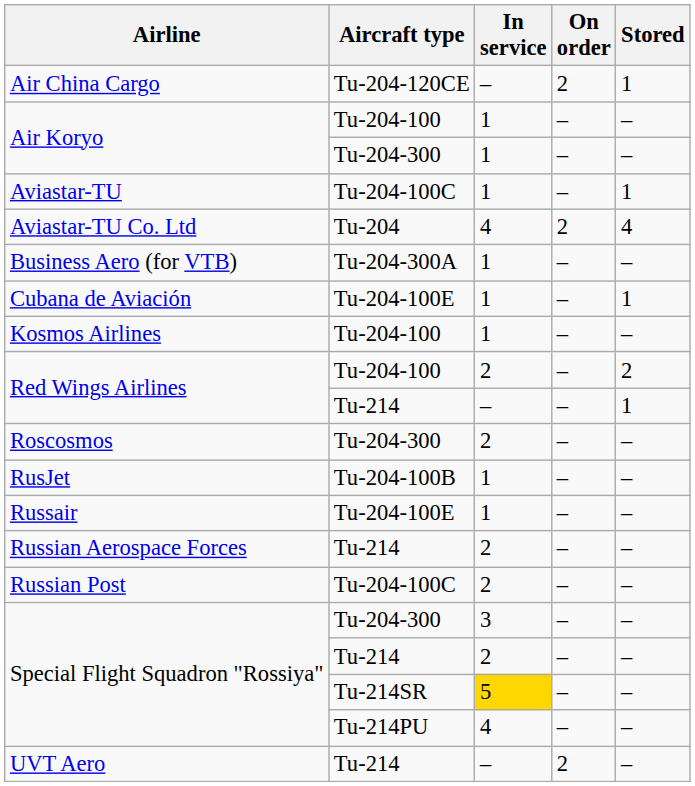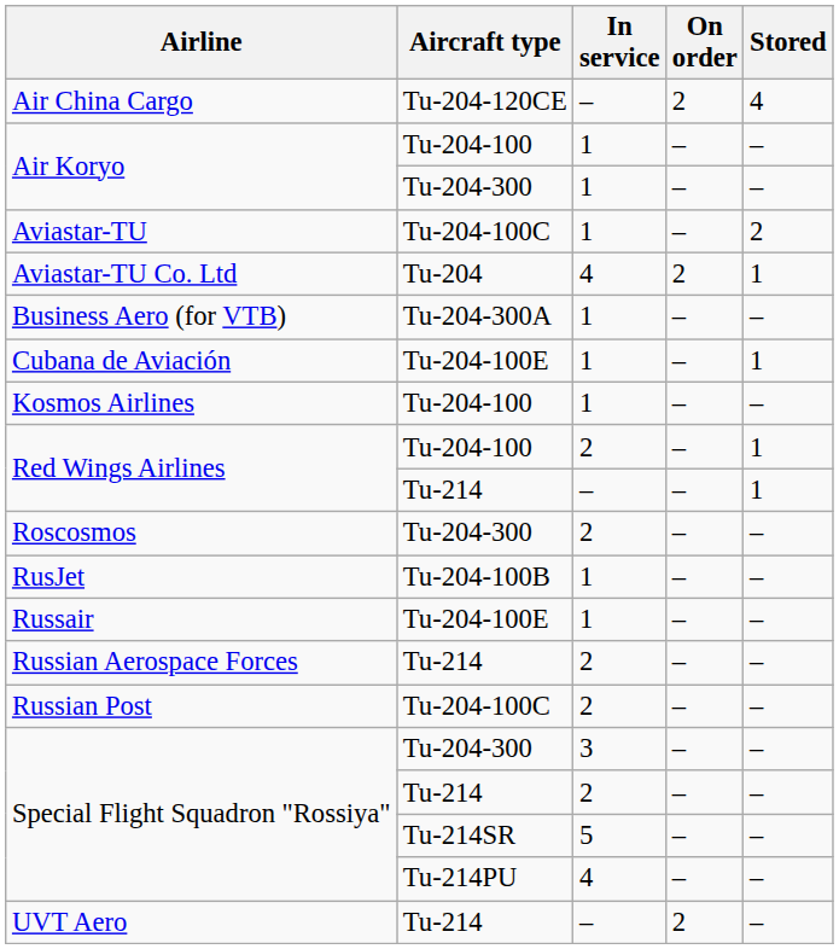Air China Cargo | Stored: 1 -> 4
Aviastar-TU | Stored: 1 -> 2
Aviastar-TU Co. Ltd | Stored: 4 -> 1
Red Wings Airlines / Tu-204-100 | Stored: 2 -> 1
Special Flight Squadron "Rossiya" / Tu-214SR | In service: gold background -> no background
